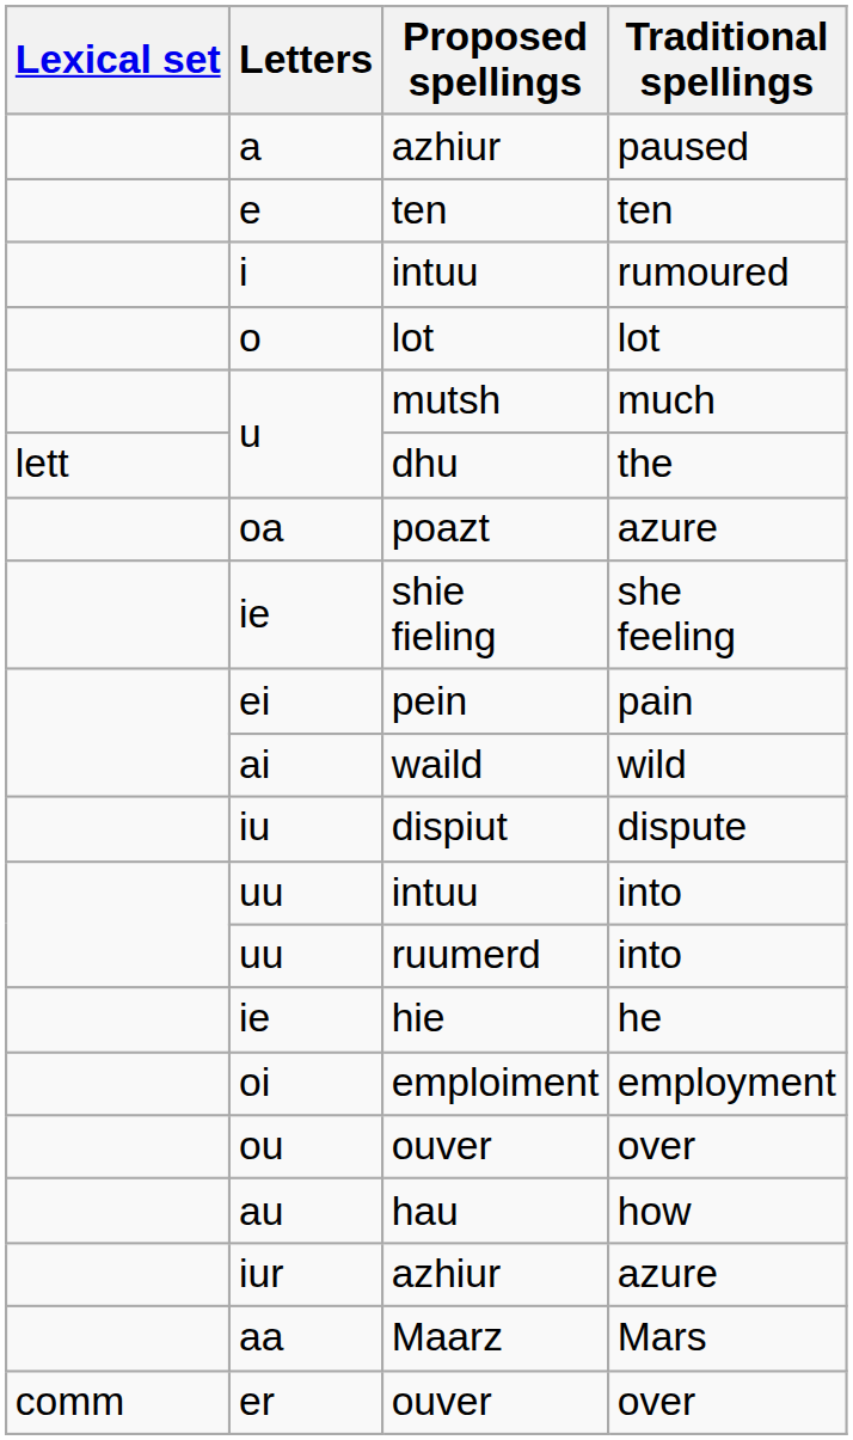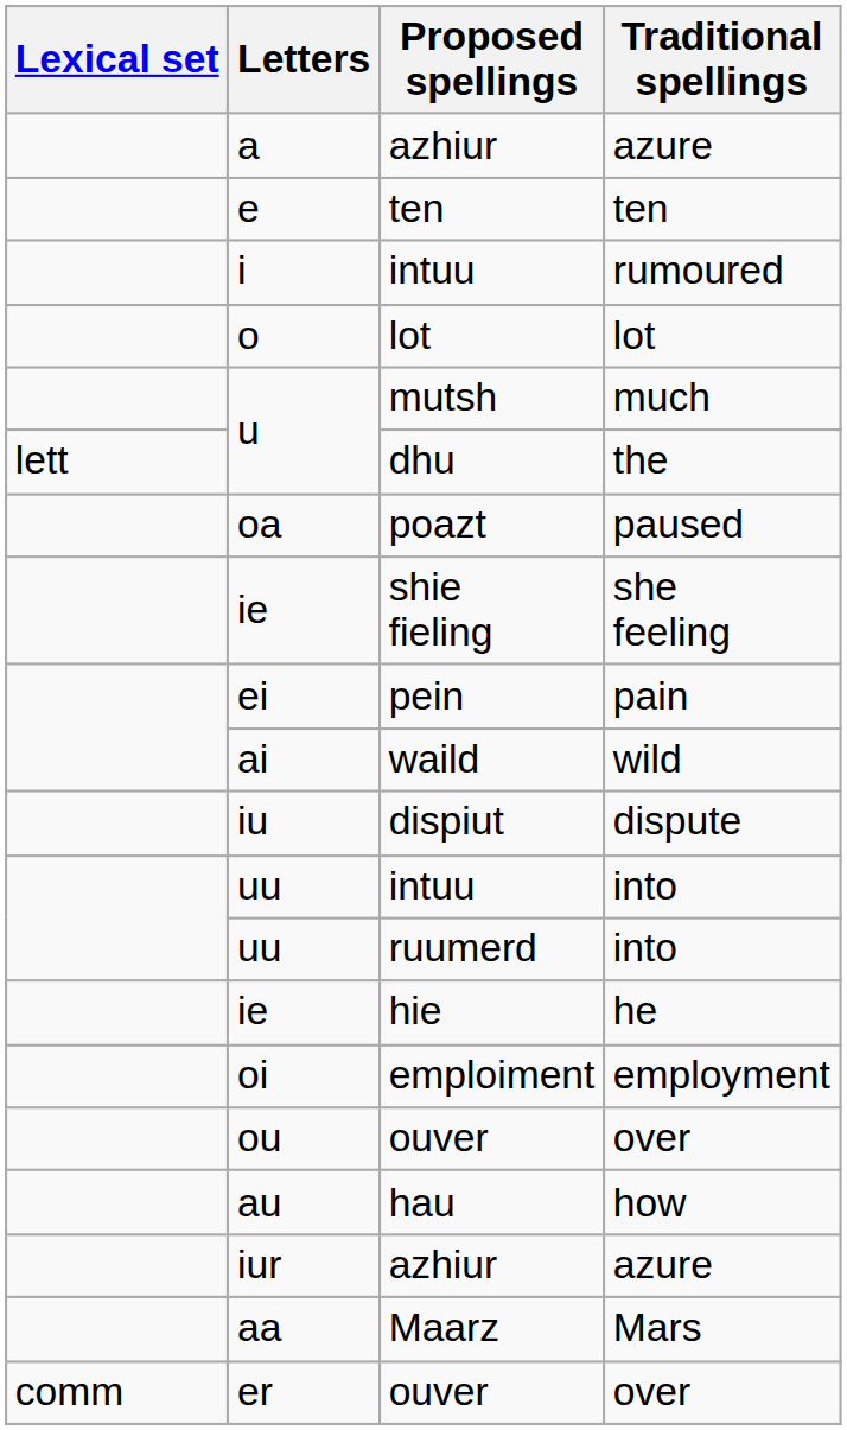a | Traditional spellings: paused -> azure
oa | Traditional spellings: azure -> paused
